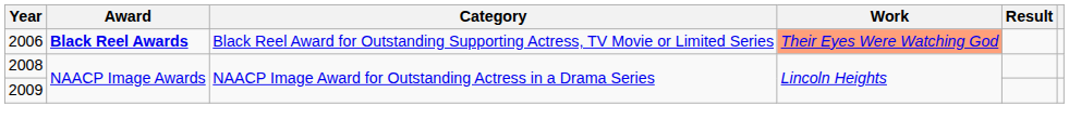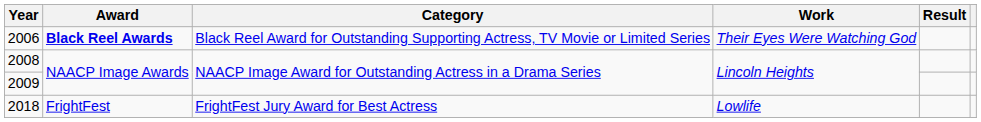2006 | Work: lightsalmon background -> no background
+ row: 2018 | FrightFest | FrightFest Jury Award for Best Actress | Lowlife
